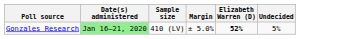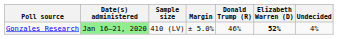+ column: Donald Trump (R) | 46%
Gonzales Research | Undecided: 5% -> 4%
